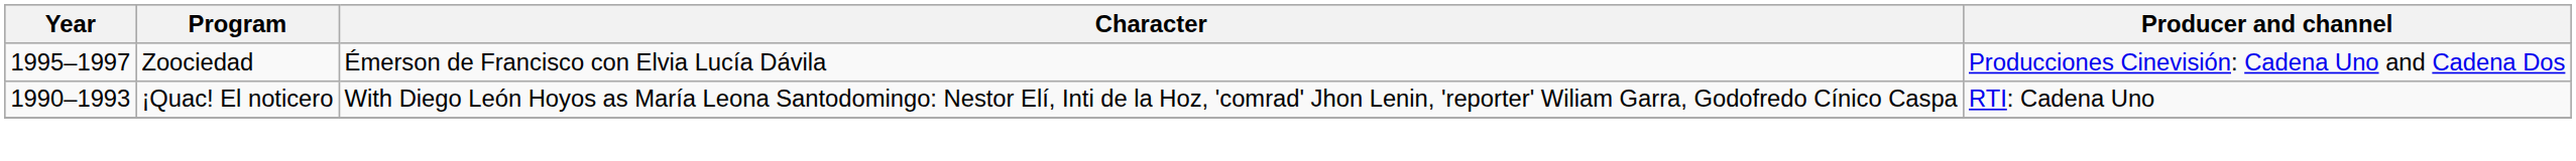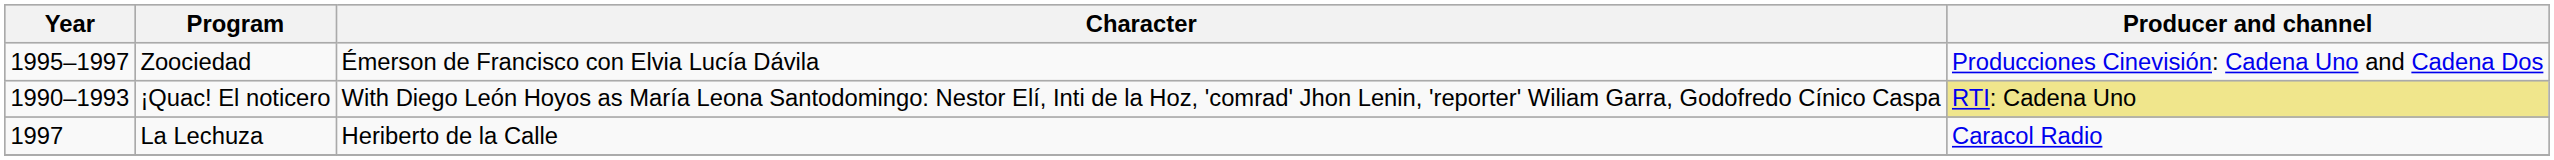¡Quac! El noticero | Producer and channel: no background -> khaki background
+ row: 1997 | La Lechuza | Heriberto de la Calle | Caracol Radio
